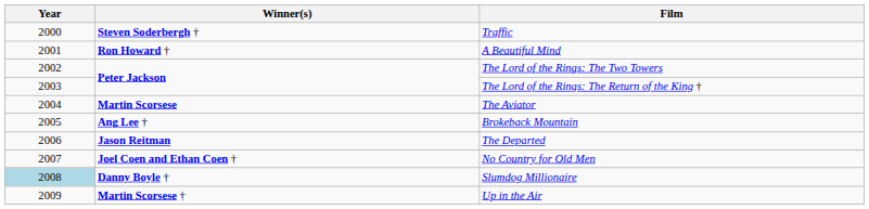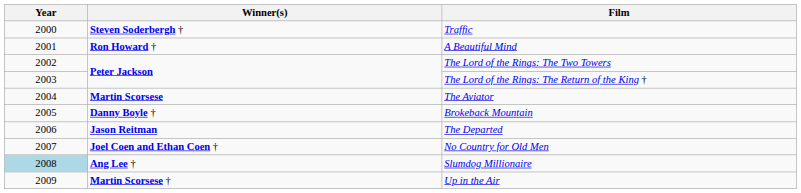Brokeback Mountain | Winner(s): Ang Lee † -> Danny Boyle †
Slumdog Millionaire | Winner(s): Danny Boyle † -> Ang Lee †
